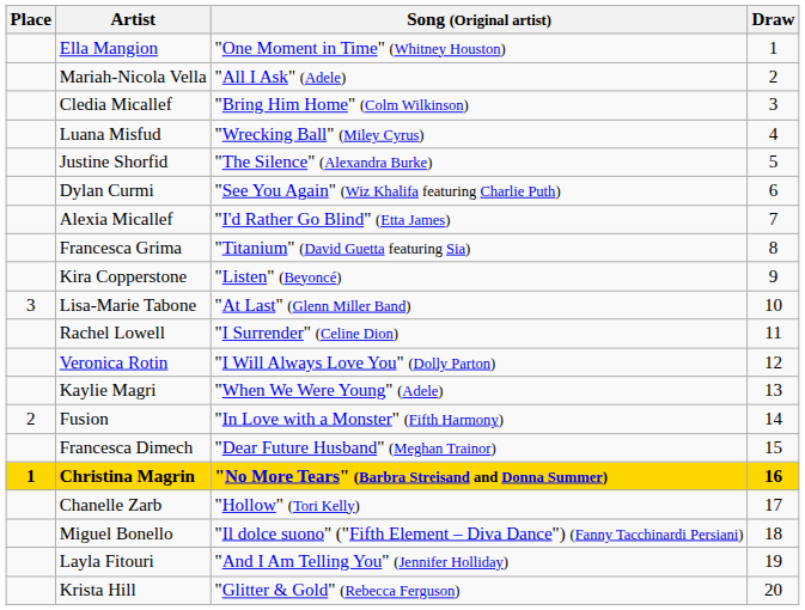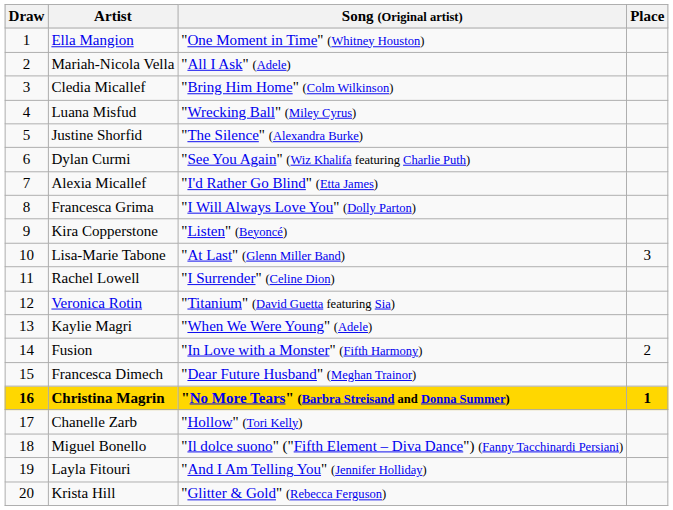columns swapped: Draw <-> Place
Francesca Grima | Song (Original artist): "Titanium" (David Guetta featuring Sia) -> "I Will Always Love You" (Dolly Parton)
Veronica Rotin | Song (Original artist): "I Will Always Love You" (Dolly Parton) -> "Titanium" (David Guetta featuring Sia)
